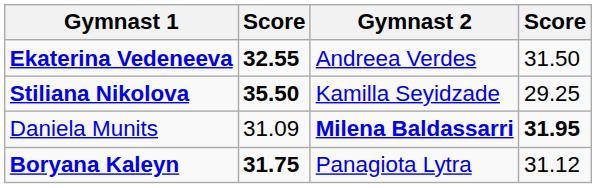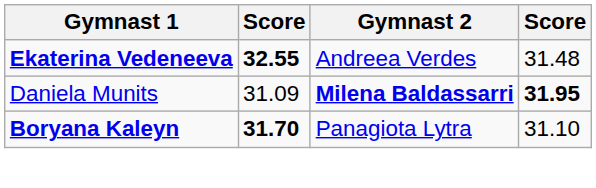Ekaterina Vedeneeva | column 4: 31.50 -> 31.48
- row: Stiliana Nikolova | 35.50 | Kamilla Seyidzade | 29.25
Boryana Kaleyn | column 2: 31.75 -> 31.70
Boryana Kaleyn | column 4: 31.12 -> 31.10
